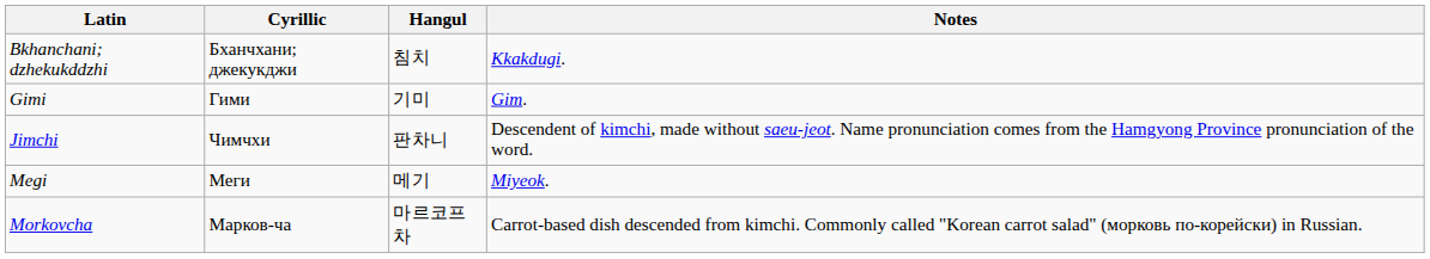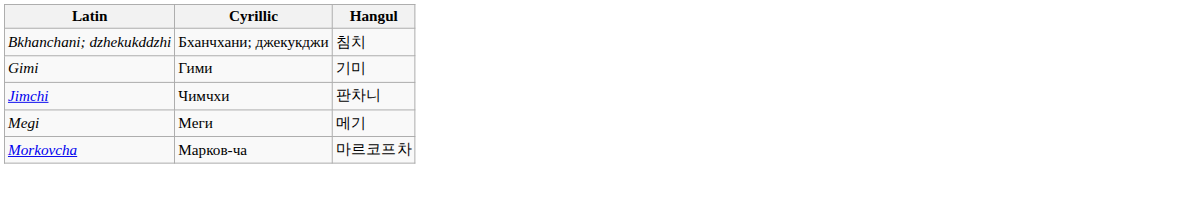- column: Notes | Kkakdugi. | Gim. | Descendent of kimchi, made without saeu-jeot. Name pronunciation comes from the Hamgyong Province pronunciation of the word. | Miyeok. | Carrot-based dish descended from kimchi. Commonly called "Korean carrot salad" (морковь по-корейски) in Russian.
